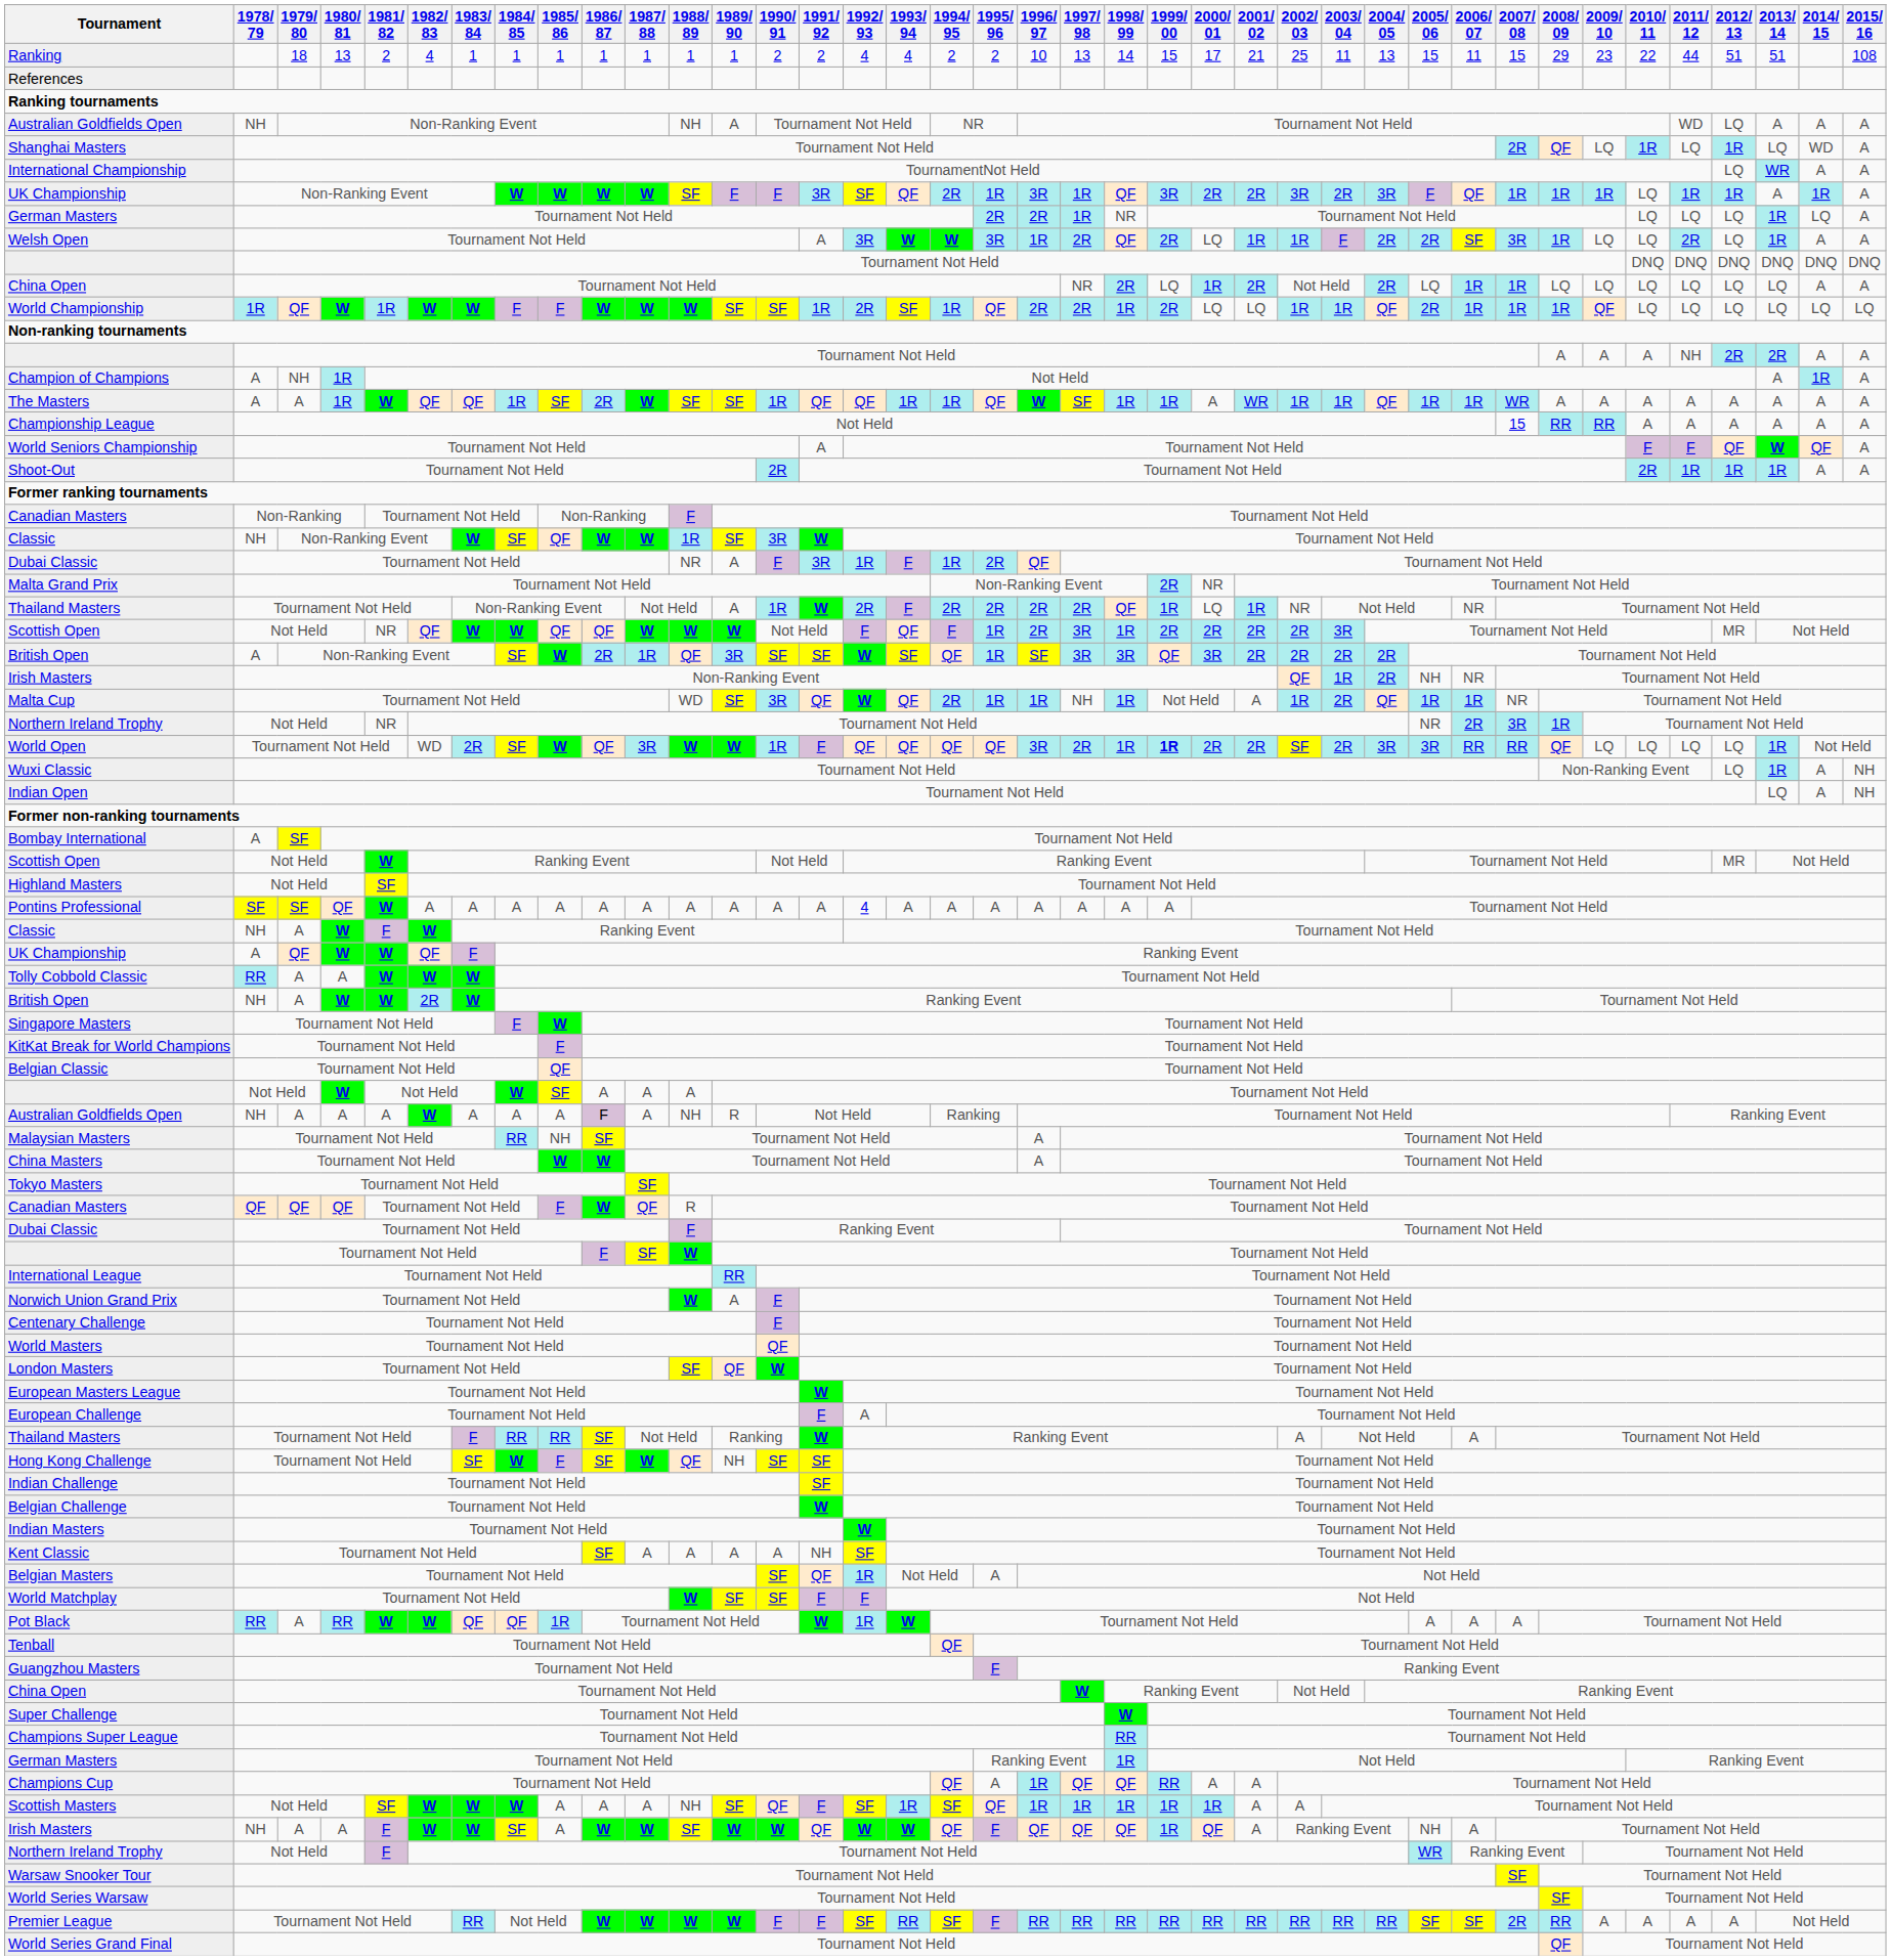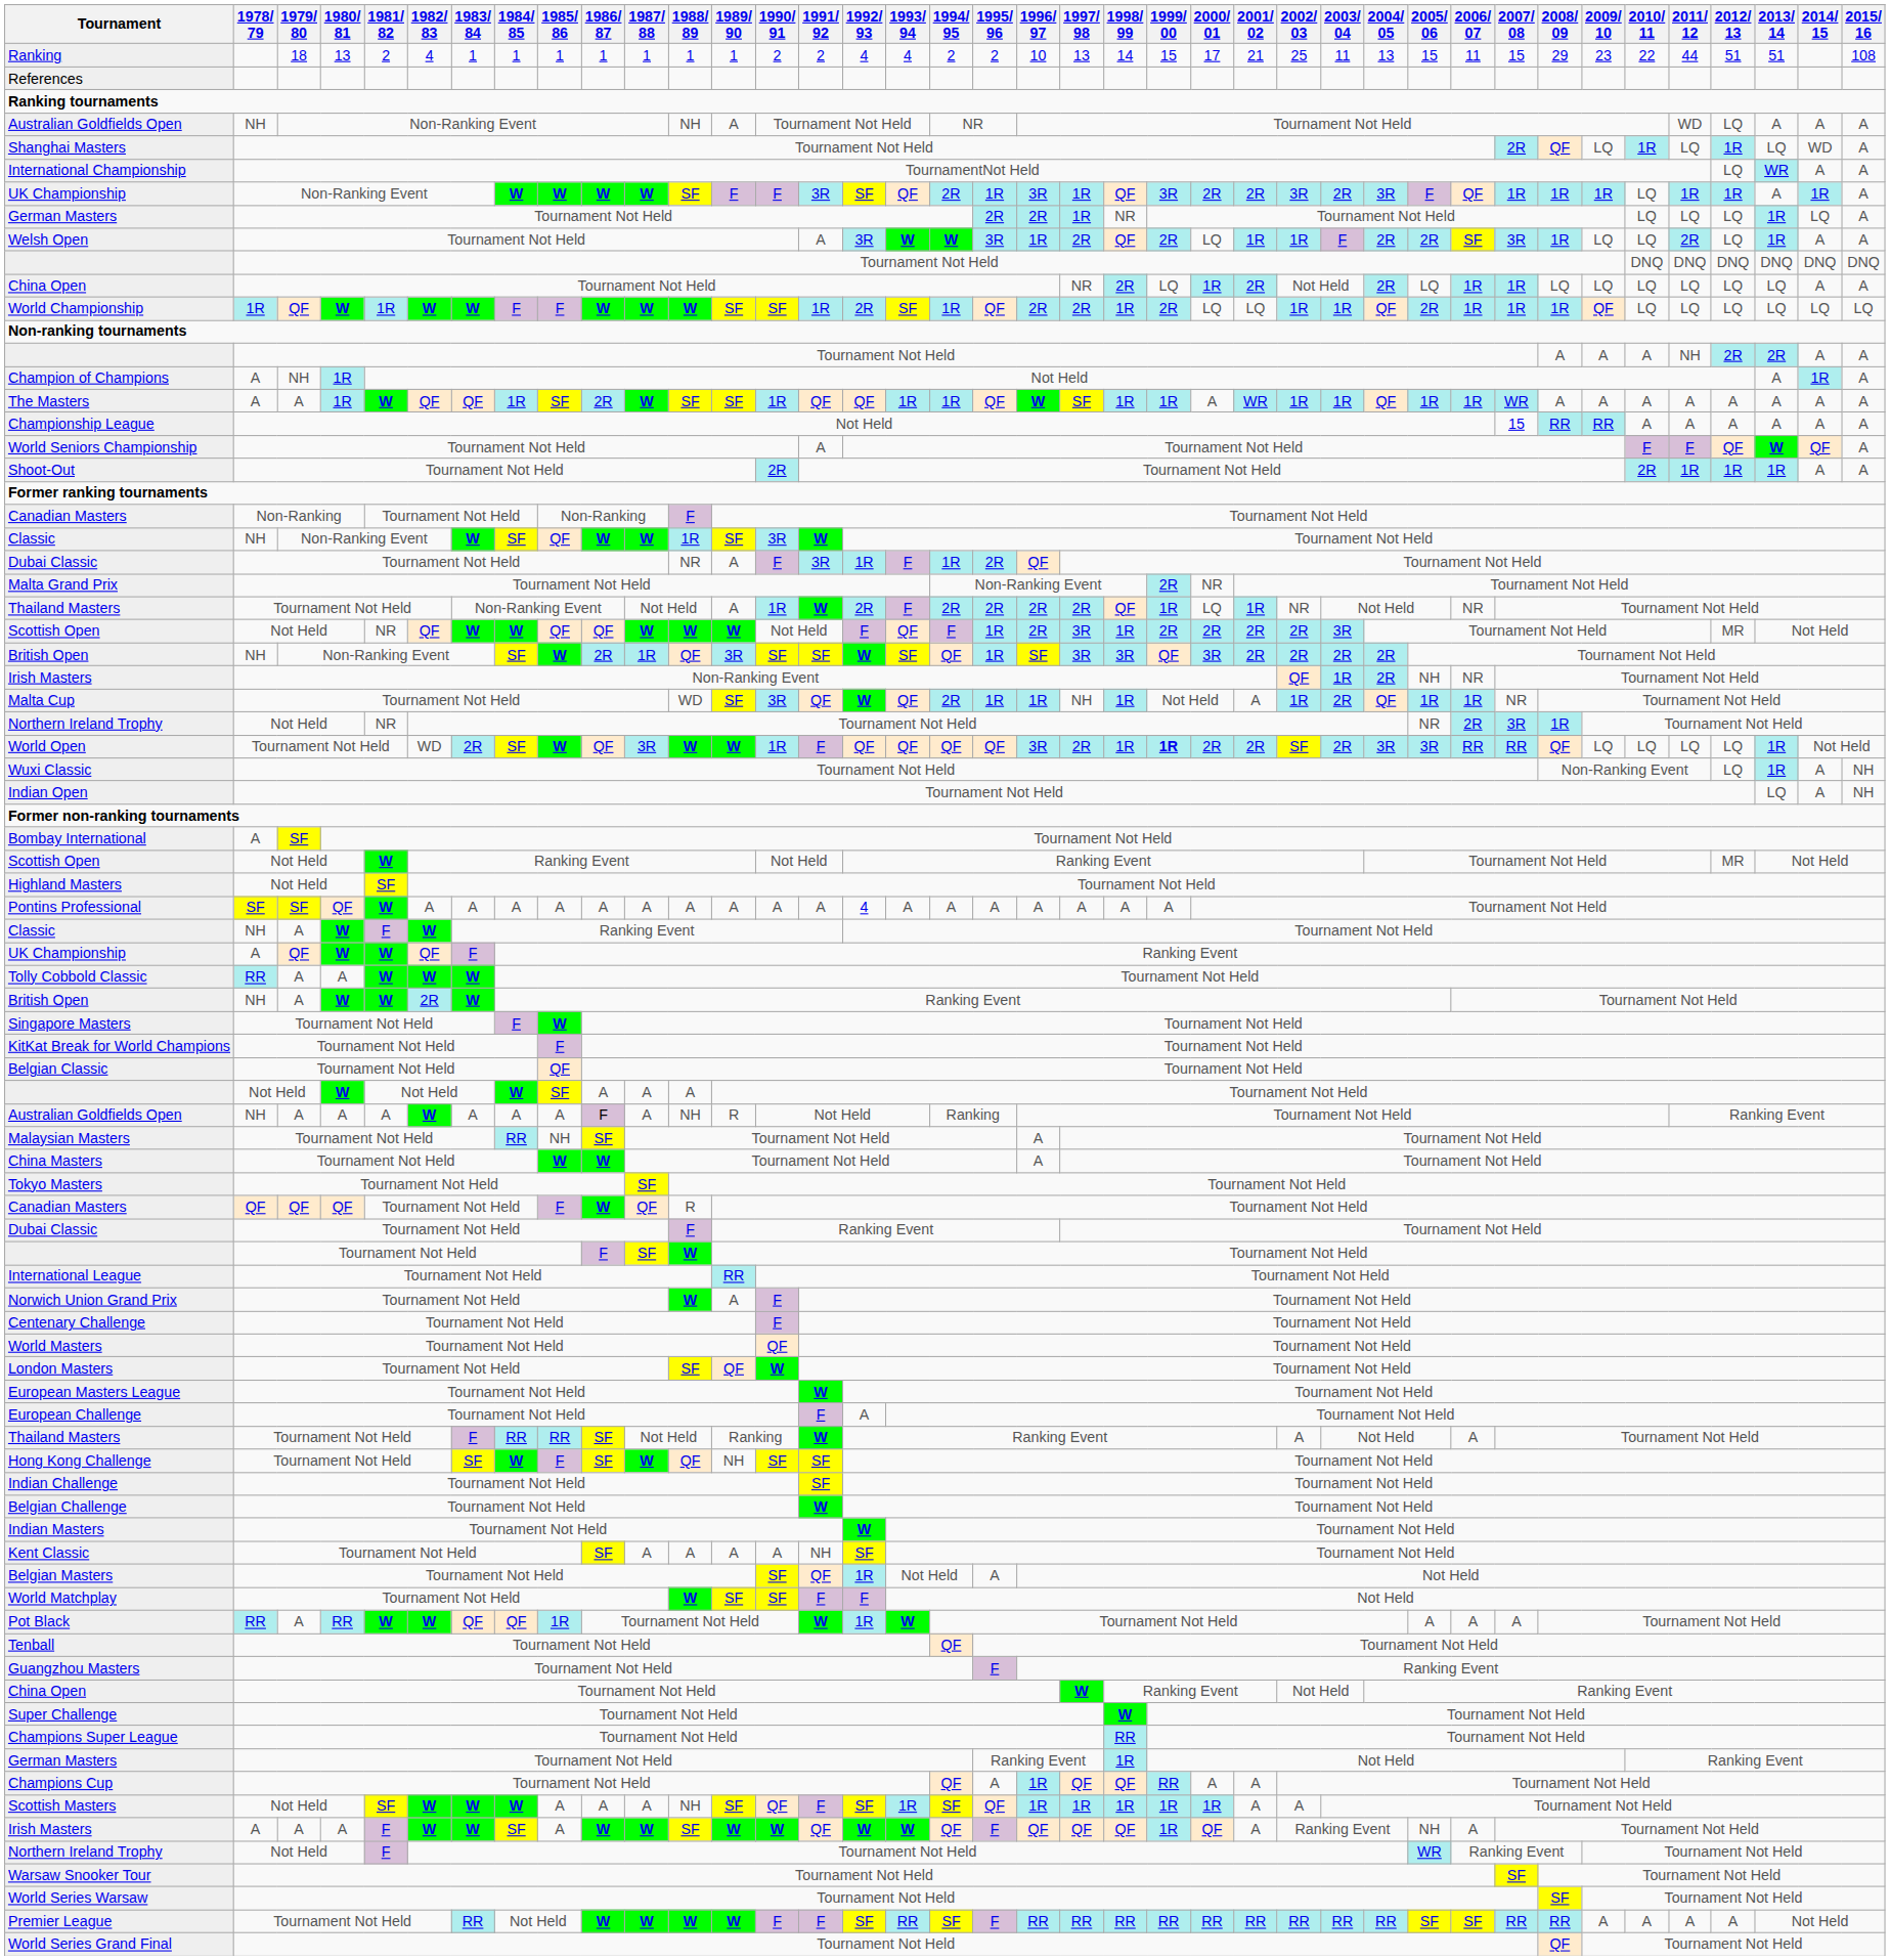British Open / Non-Ranking Event | 1978/ 79: A -> NH
Irish Masters / A | 1978/ 79: NH -> A
Premier League | 2007/ 08: 2R -> RR
